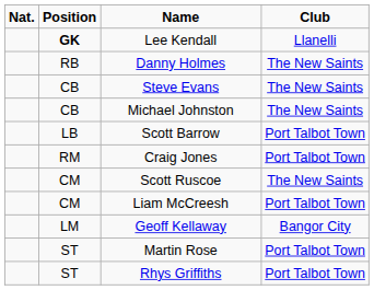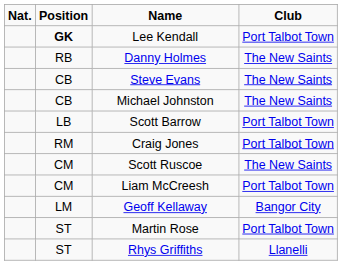Lee Kendall | Club: Llanelli -> Port Talbot Town
Rhys Griffiths | Club: Port Talbot Town -> Llanelli
